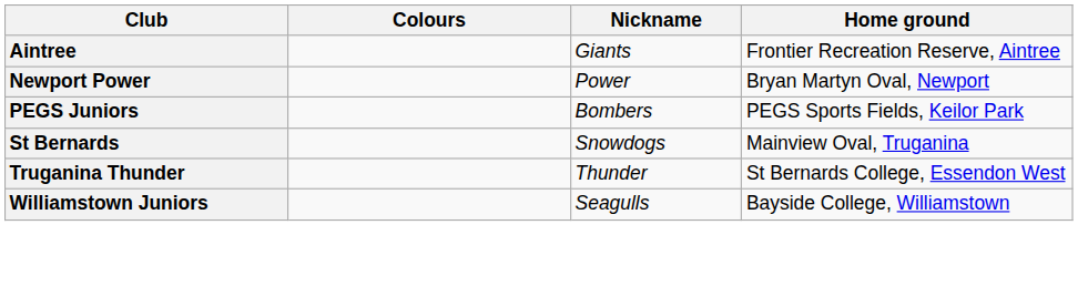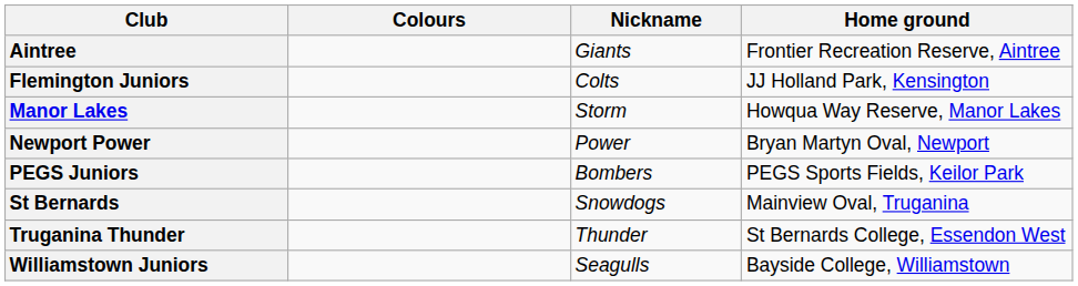+ row: Flemington Juniors | Colts | JJ Holland Park, Kensington
+ row: Manor Lakes | Storm | Howqua Way Reserve, Manor Lakes
